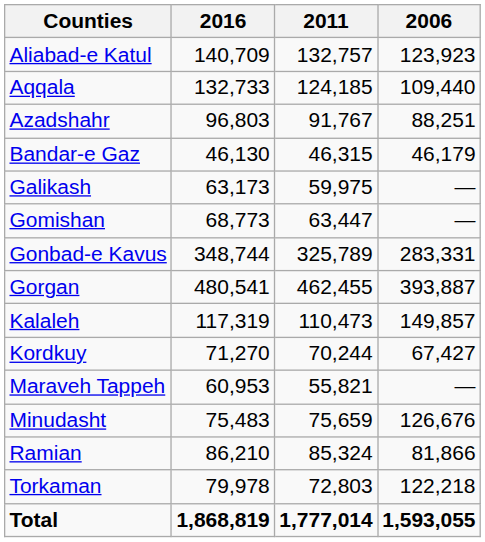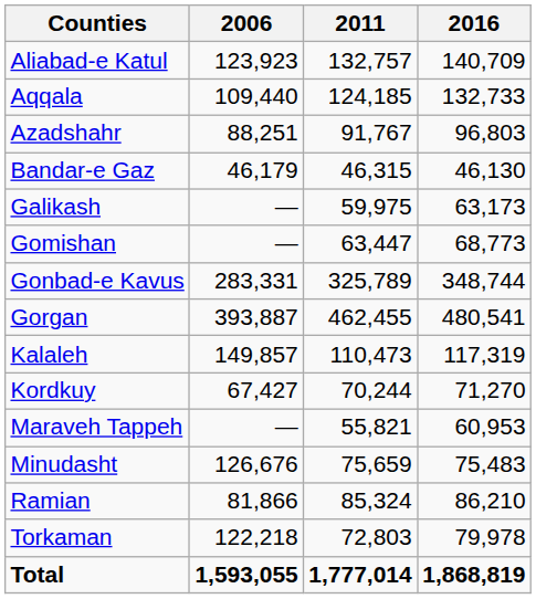columns swapped: 2006 <-> 2016
